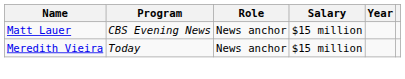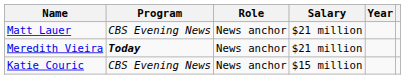Matt Lauer | Salary: $15 million -> $21 million
Meredith Vieira | Program: normal -> bold
Meredith Vieira | Salary: $15 million -> $21 million
+ row: Katie Couric | CBS Evening News | News anchor | $15 million
